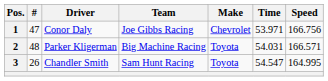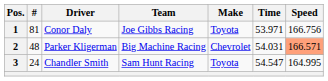1 | #: 47 -> 81
1 | Make: Chevrolet -> Toyota
2 | Make: Toyota -> Chevrolet
2 | Speed: no background -> lightsalmon background
3 | #: 26 -> 24
